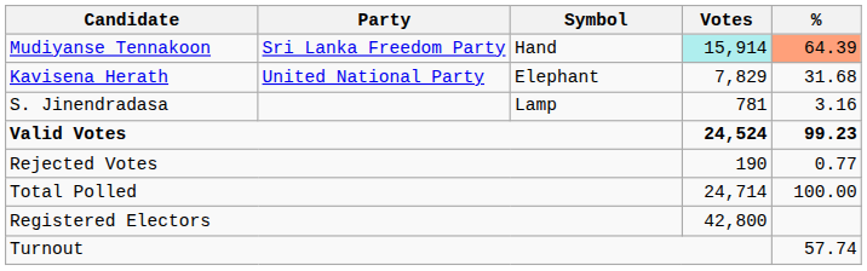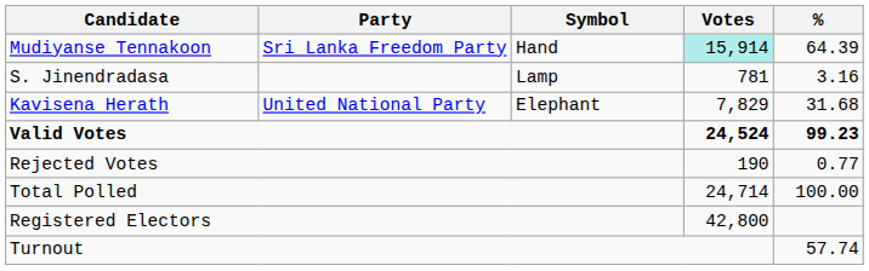Mudiyanse Tennakoon | %: lightsalmon background -> no background
rows swapped: Kavisena Herath <-> S. Jinendradasa
